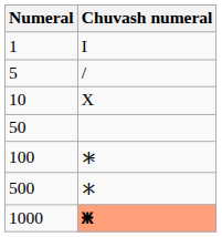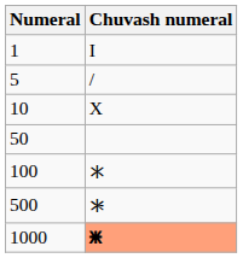100 | Chuvash numeral: 𐠁 -> 𐠀
500 | Chuvash numeral: 𐠀 -> 𐠁
